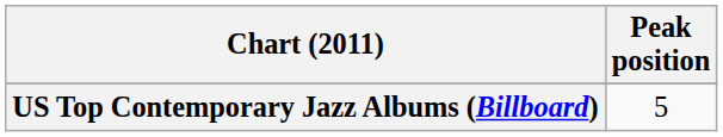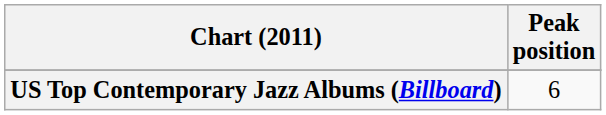US Top Contemporary Jazz Albums (Billboard) | Peak position: 5 -> 6
